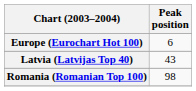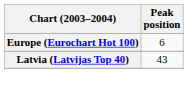- row: Romania (Romanian Top 100) | 98
